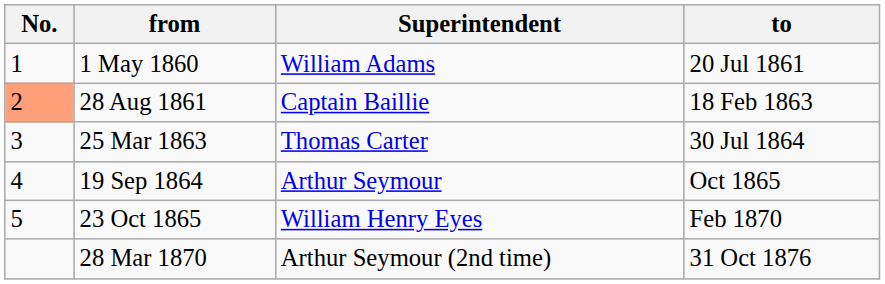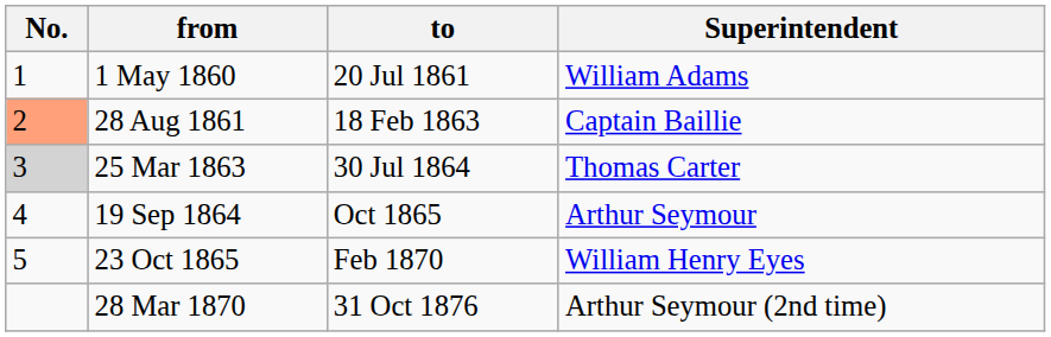columns swapped: to <-> Superintendent
25 Mar 1863 | No.: no background -> lightgrey background
